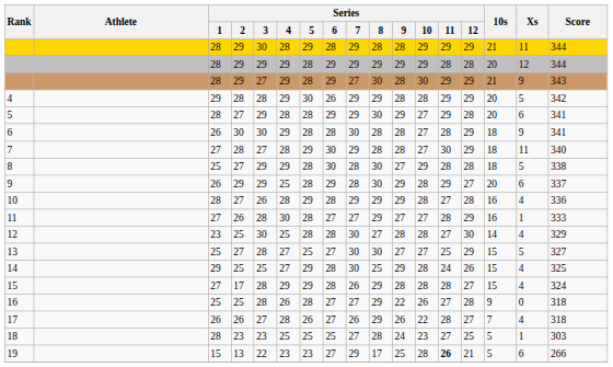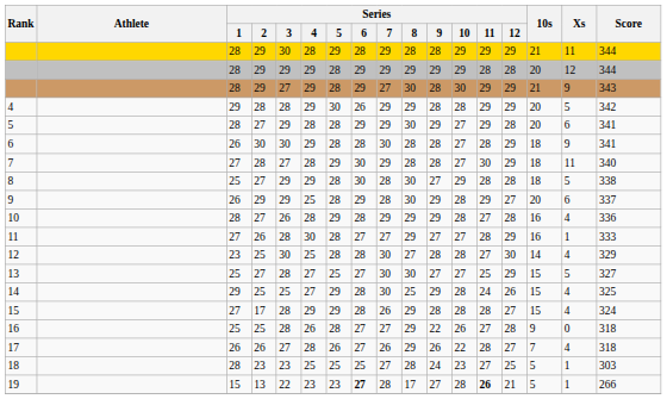19 | Series / 6: normal -> bold
19 | Series / 7: 29 -> 28
19 | Series / 9: 25 -> 27
19 | Xs: 6 -> 1
